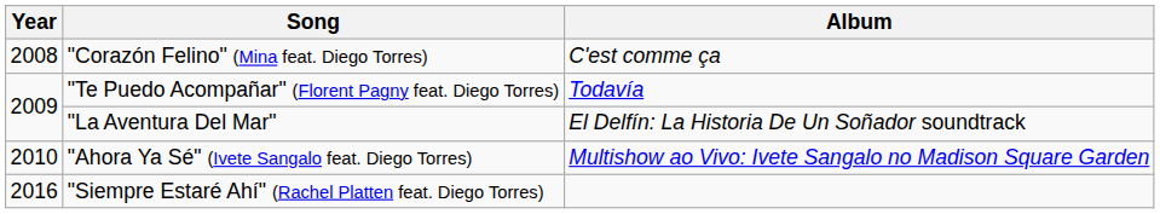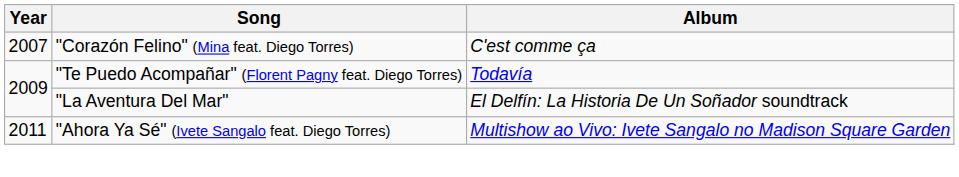"Corazón Felino" (Mina feat. Diego Torres) | Year: 2008 -> 2007
"Ahora Ya Sé" (Ivete Sangalo feat. Diego Torres) | Year: 2010 -> 2011
- row: 2016 | "Siempre Estaré Ahí" (Rachel Platten feat. Diego Torres)
